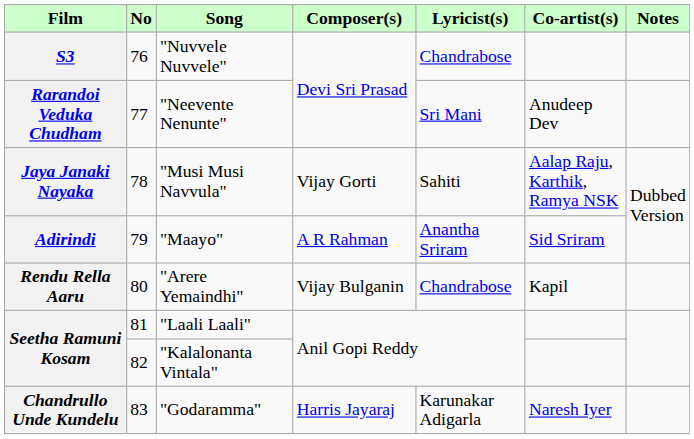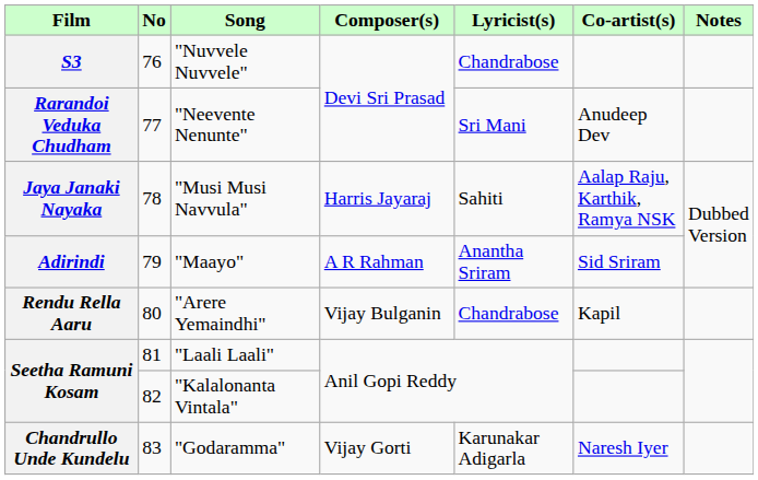"Musi Musi Navvula" | Composer(s): Vijay Gorti -> Harris Jayaraj
"Godaramma" | Composer(s): Harris Jayaraj -> Vijay Gorti
